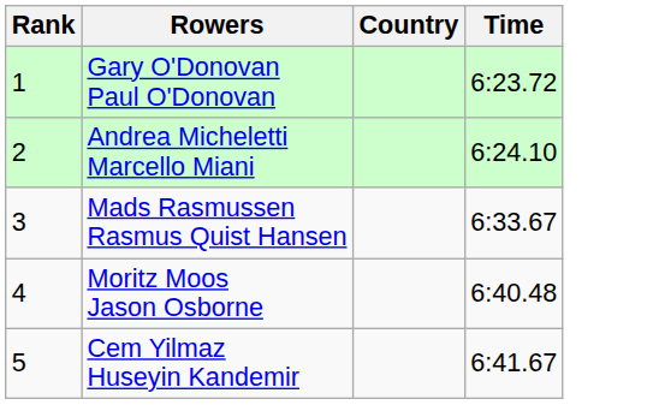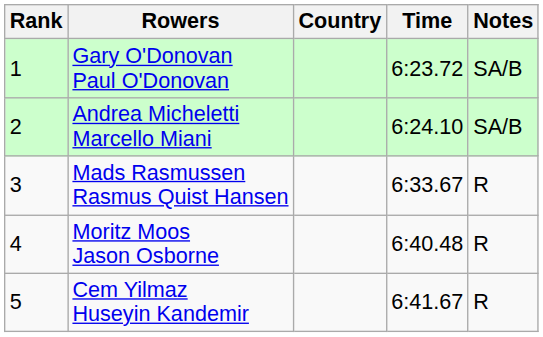+ column: Notes | SA/B | SA/B | R | R | R
